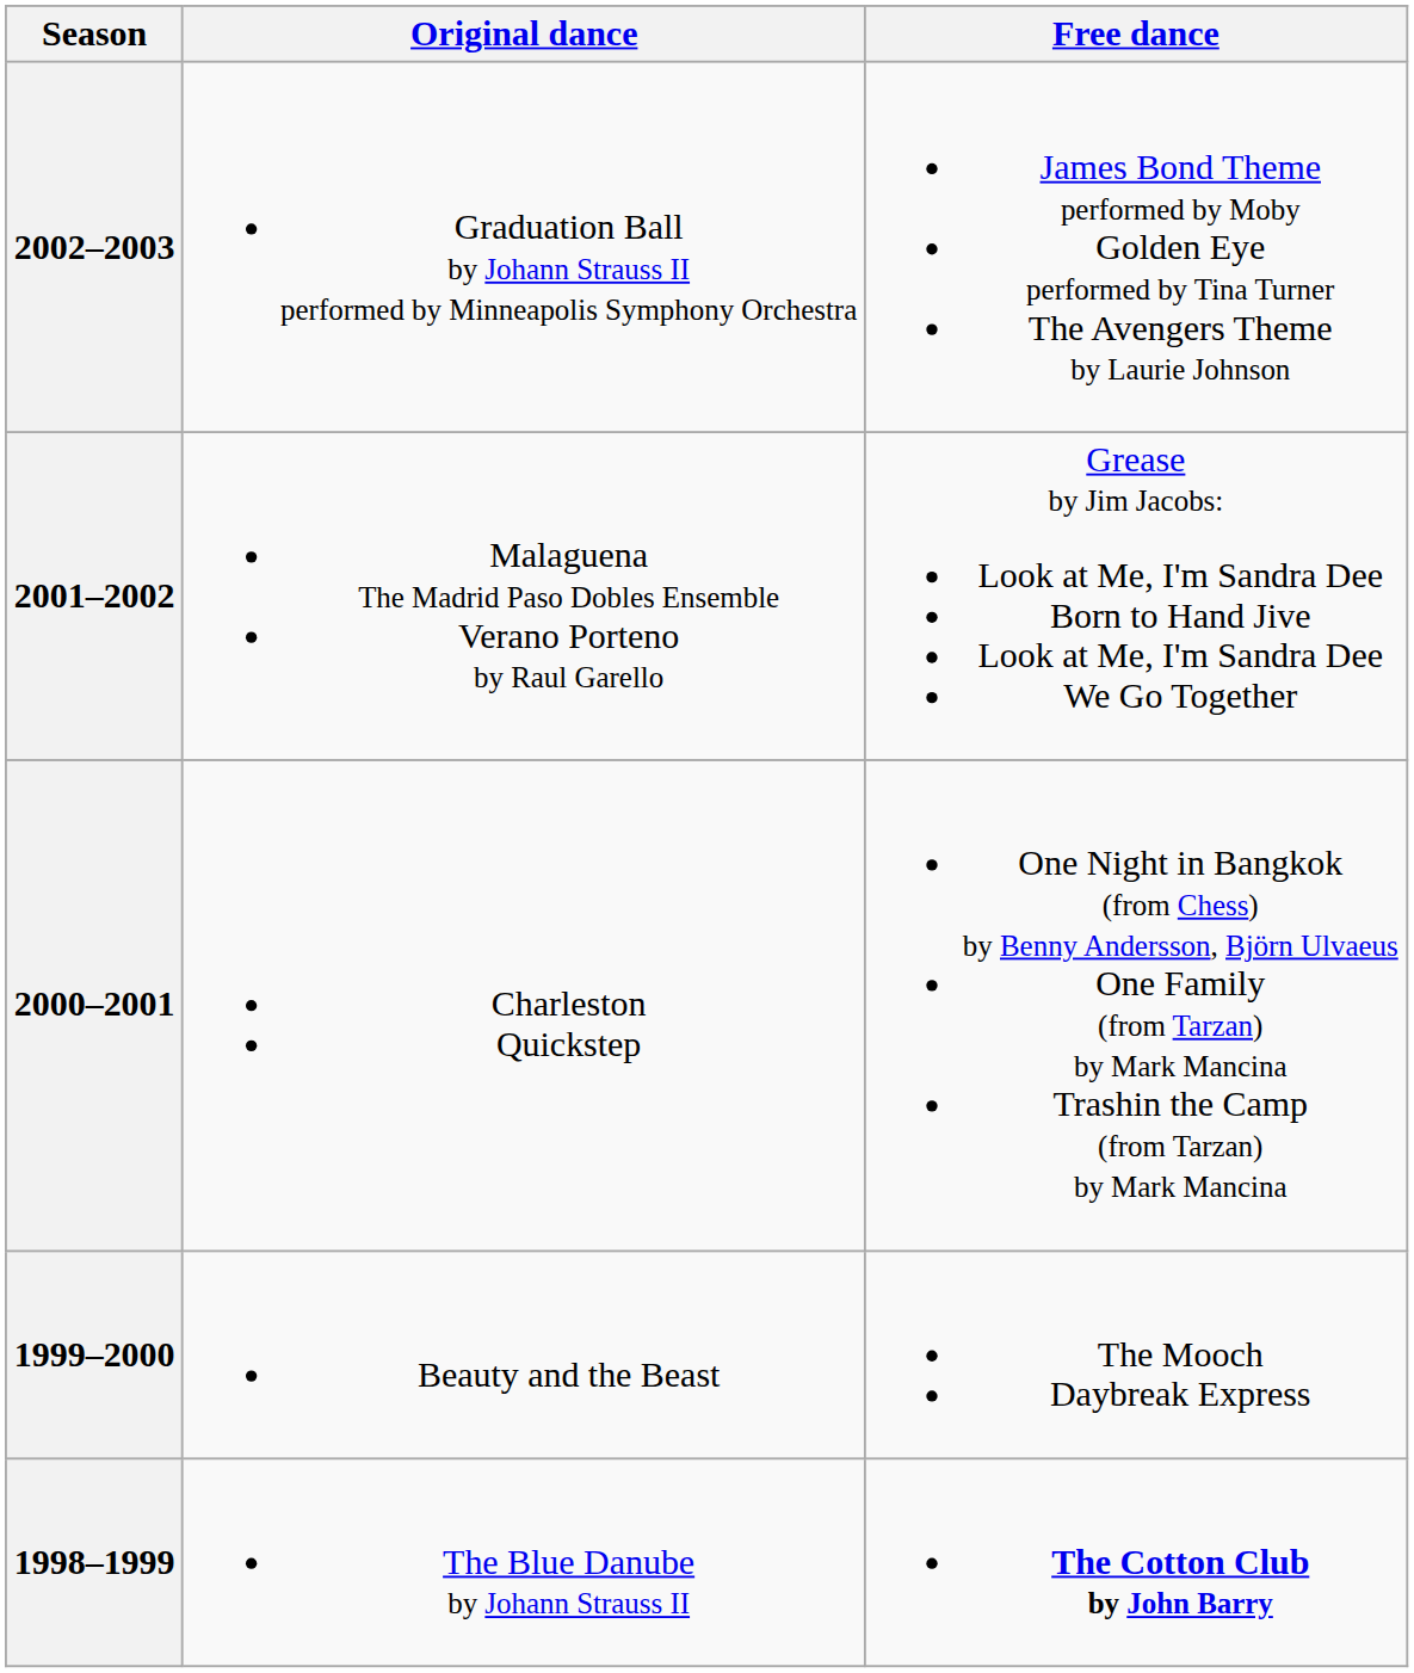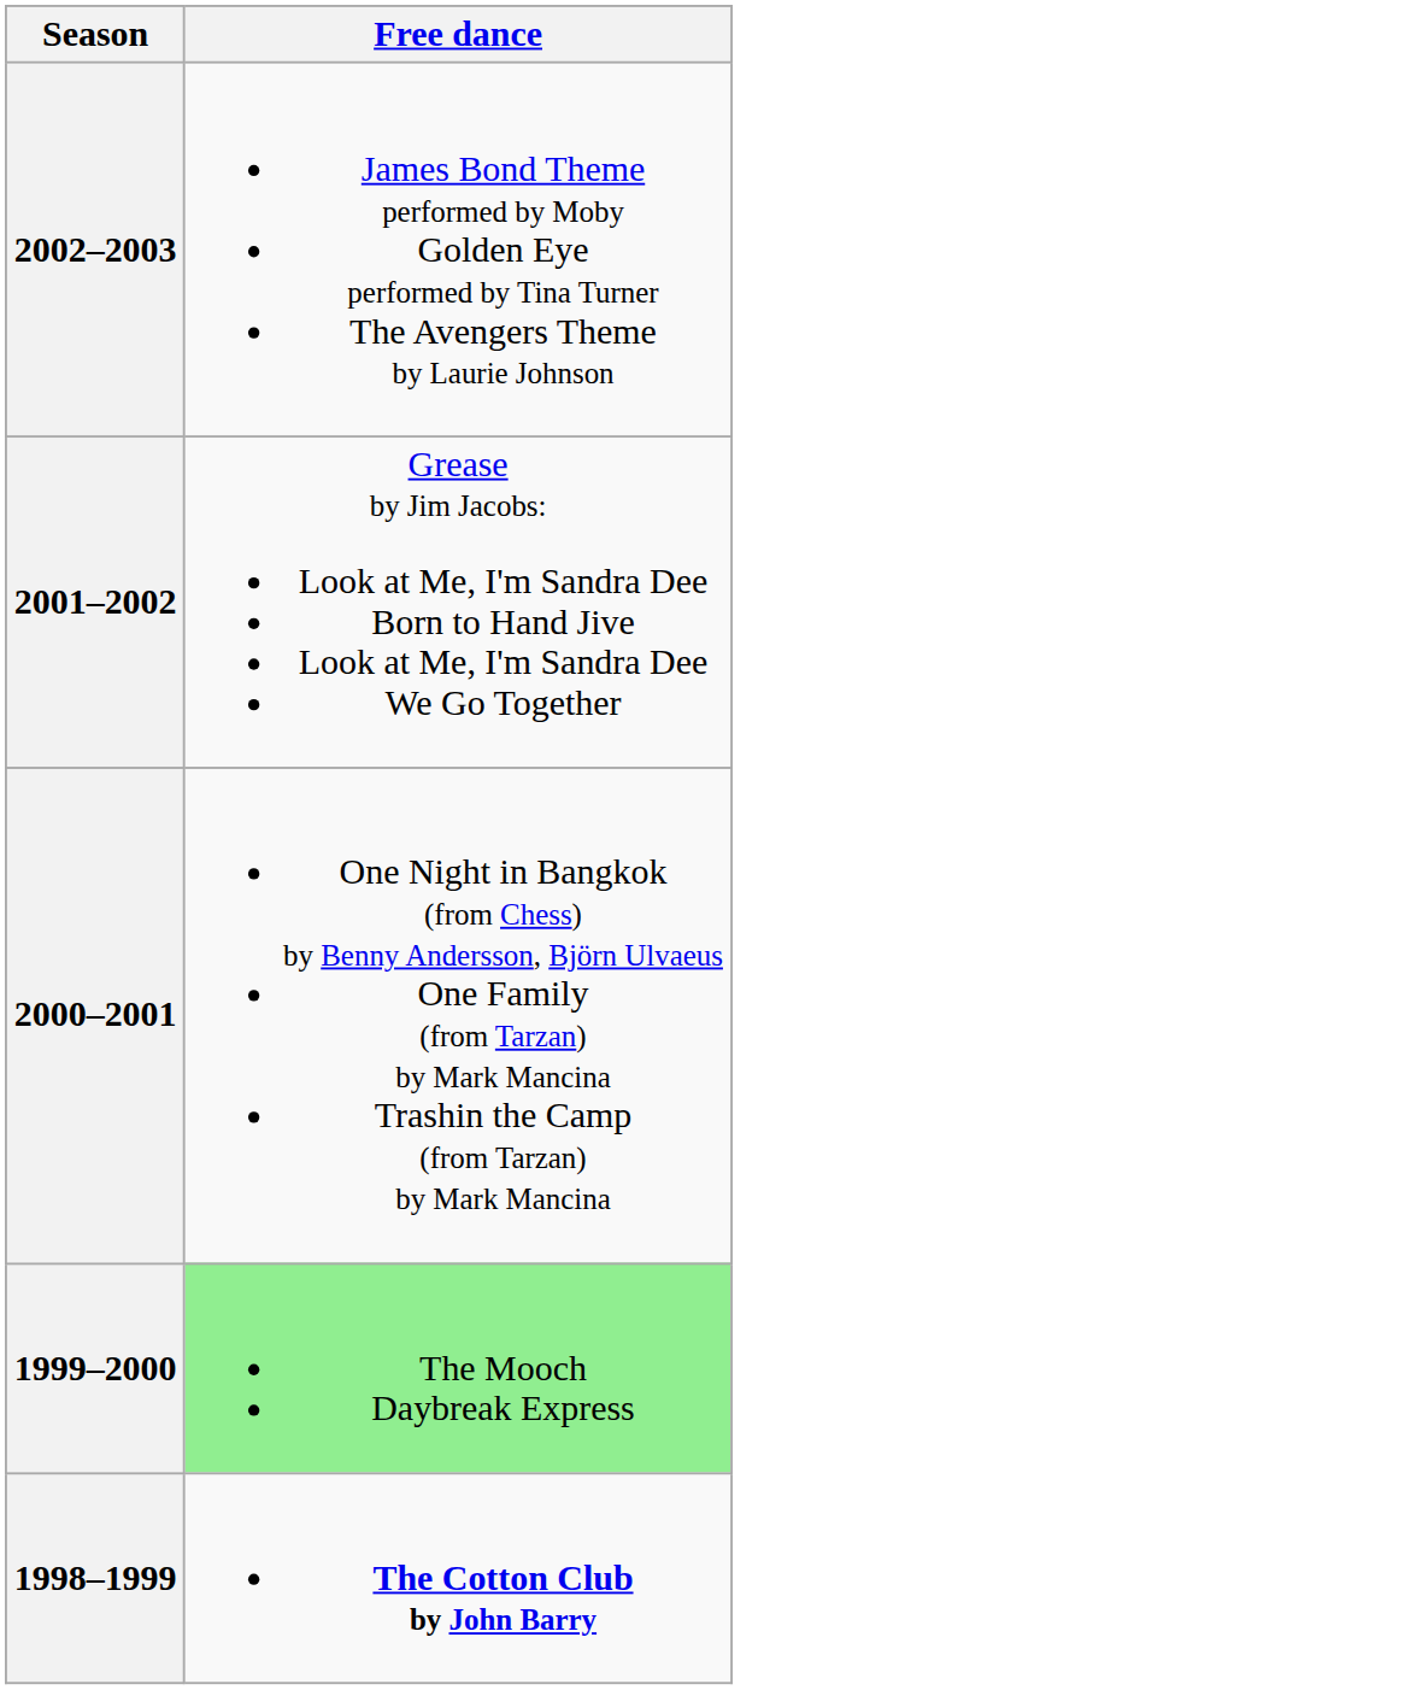- column: Original dance | Graduation Ball by Johann Strauss II performed by Minneapolis Symphony Orchestra | Malaguena The Madrid Paso Dobles Ensemble Verano Porteno by Raul Garello | Charleston Quickstep | Beauty and the Beast | The Blue Danube by Johann Strauss II
1999–2000 | Free dance: no background -> lightgreen background
